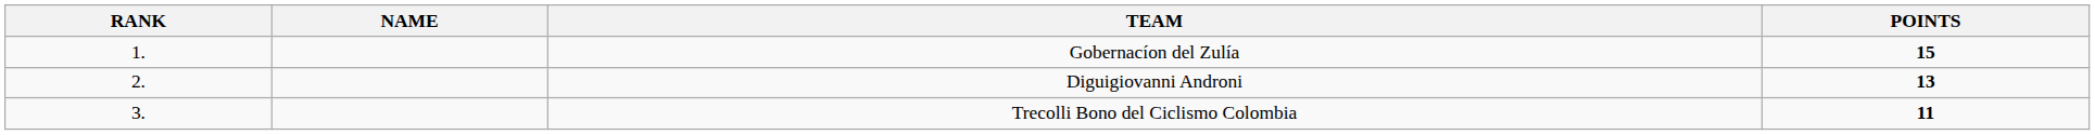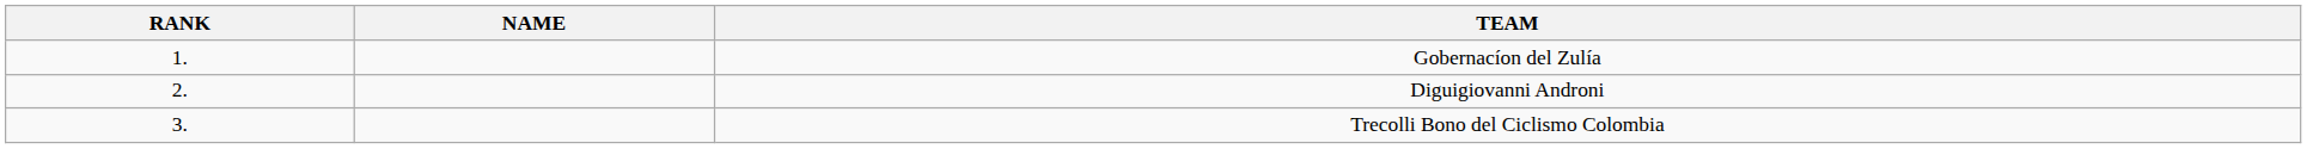- column: POINTS | 15 | 13 | 11
